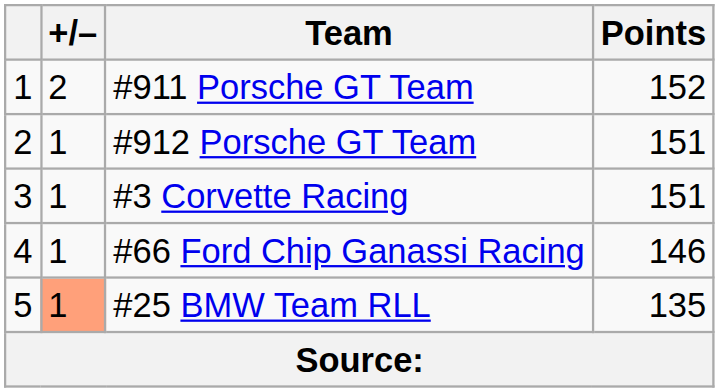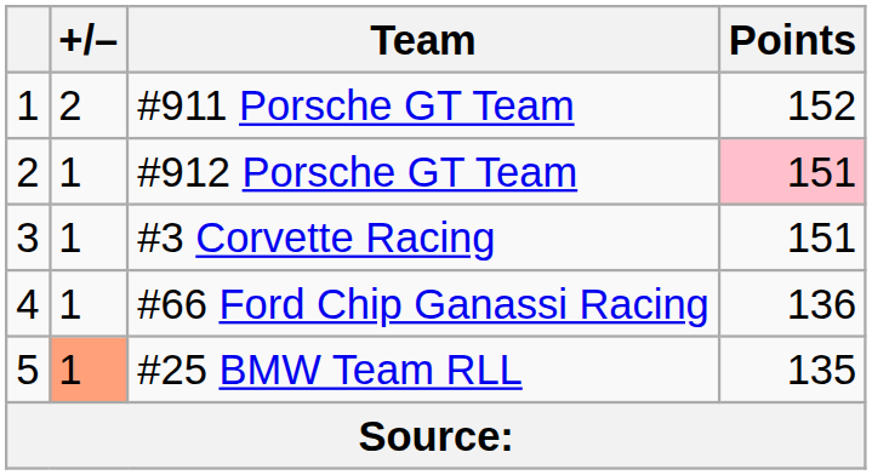#912 Porsche GT Team | Points: no background -> pink background
#66 Ford Chip Ganassi Racing | Points: 146 -> 136
